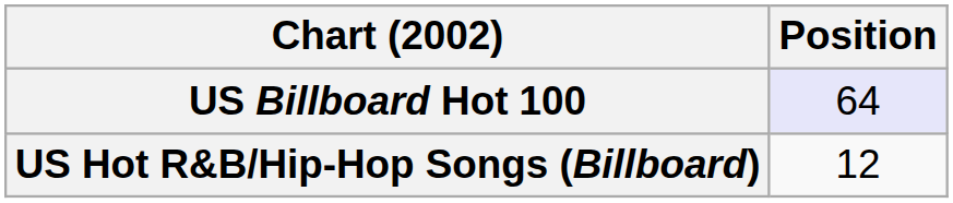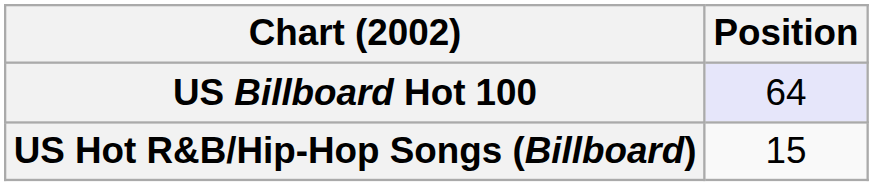US Hot R&B/Hip-Hop Songs (Billboard) | Position: 12 -> 15
